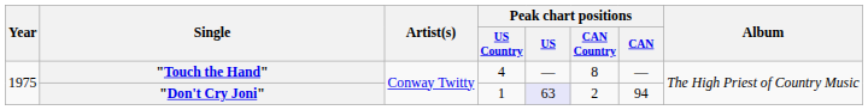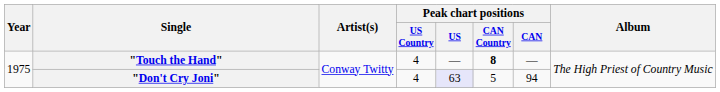"Touch the Hand" | Peak chart positions / CAN Country: normal -> bold
"Don't Cry Joni" | Peak chart positions / US Country: 1 -> 4
"Don't Cry Joni" | Peak chart positions / CAN Country: 2 -> 5
